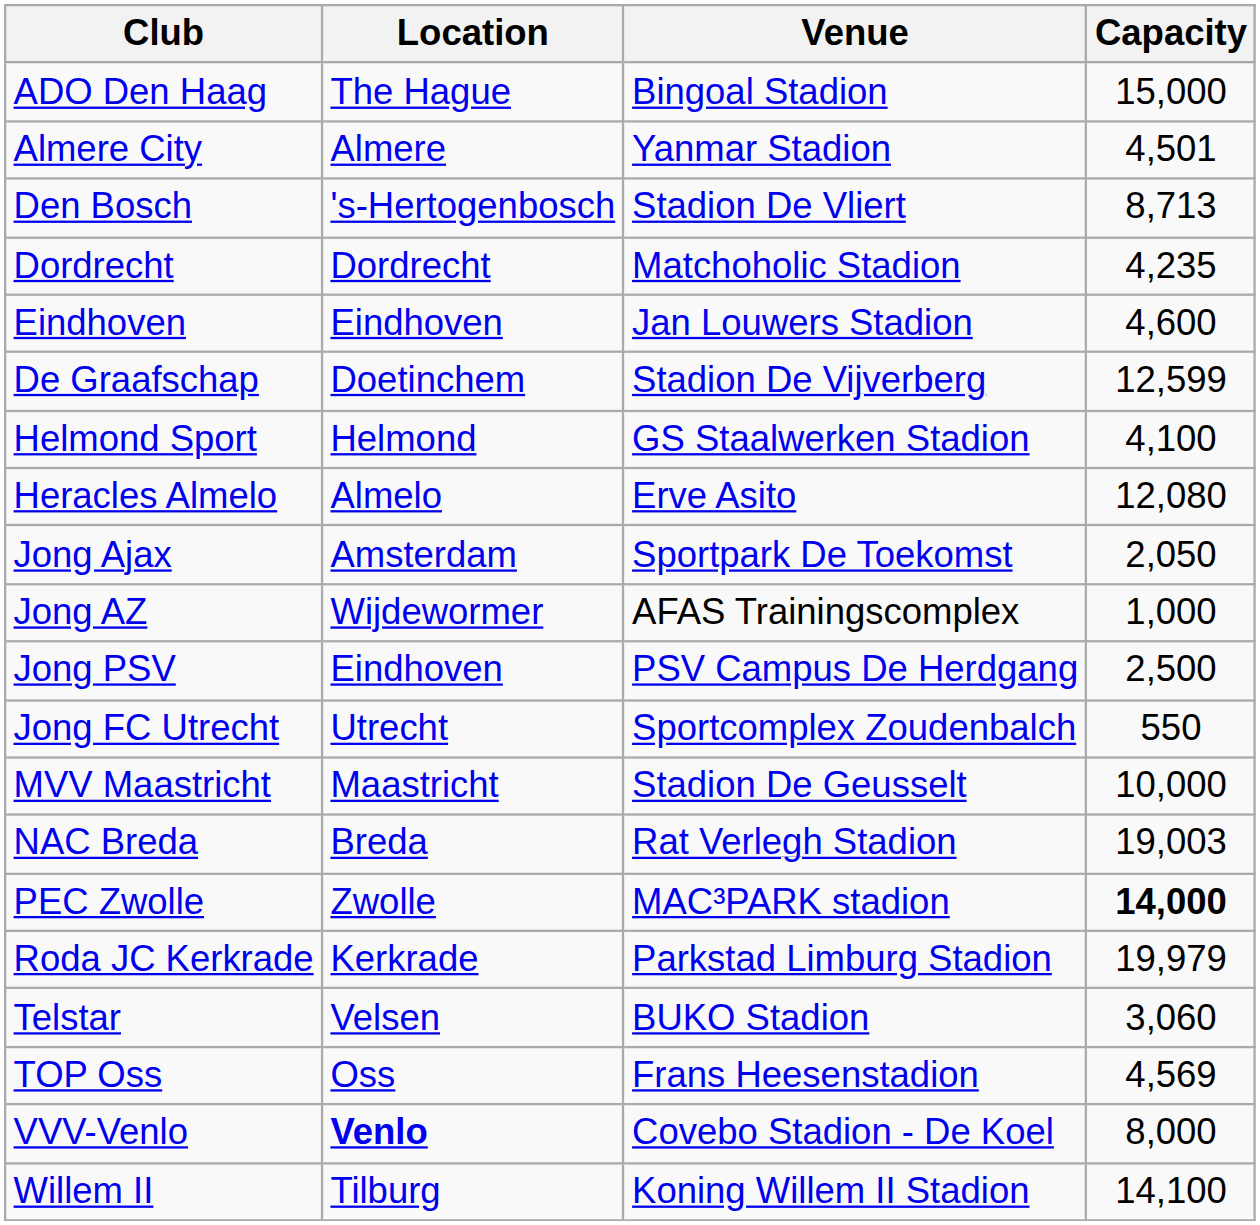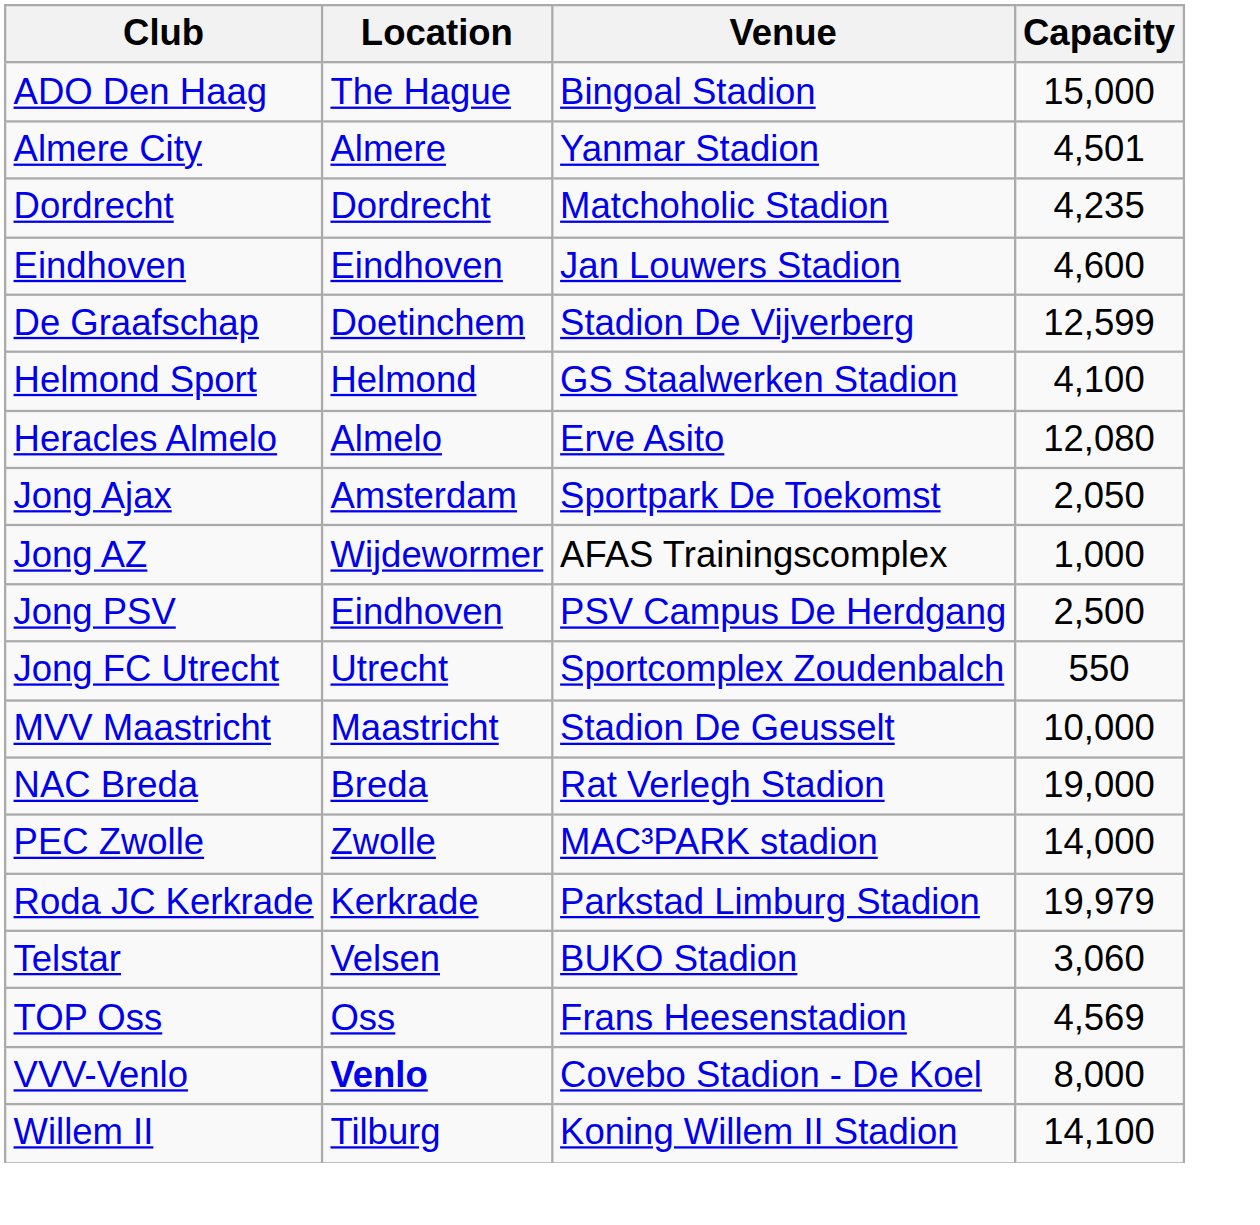- row: Den Bosch | 's-Hertogenbosch | Stadion De Vliert | 8,713
NAC Breda | Capacity: 19,003 -> 19,000
PEC Zwolle | Capacity: bold -> normal
